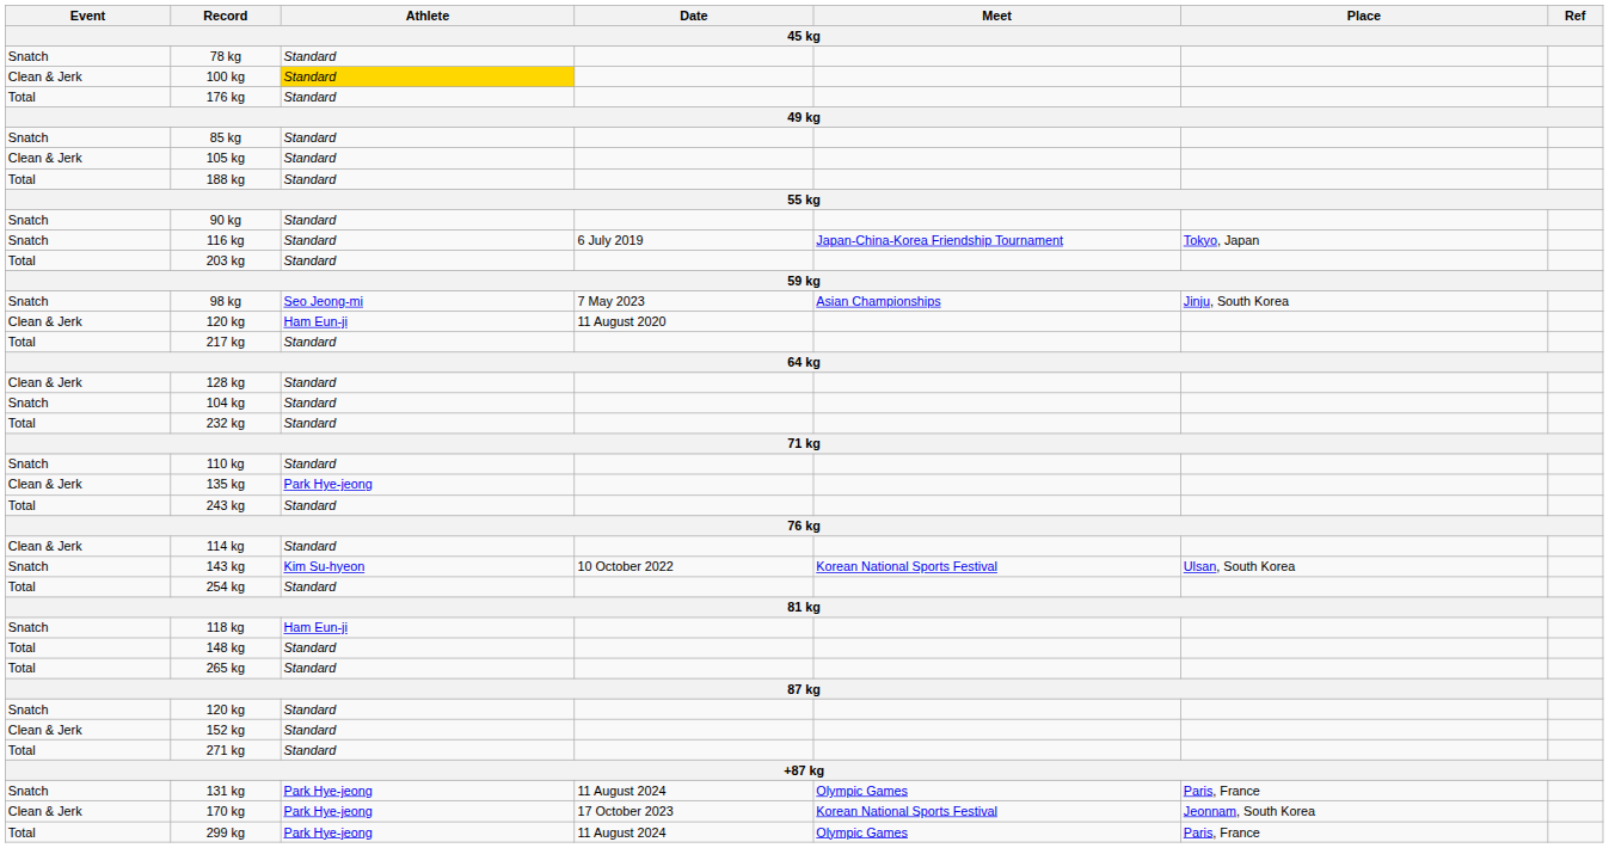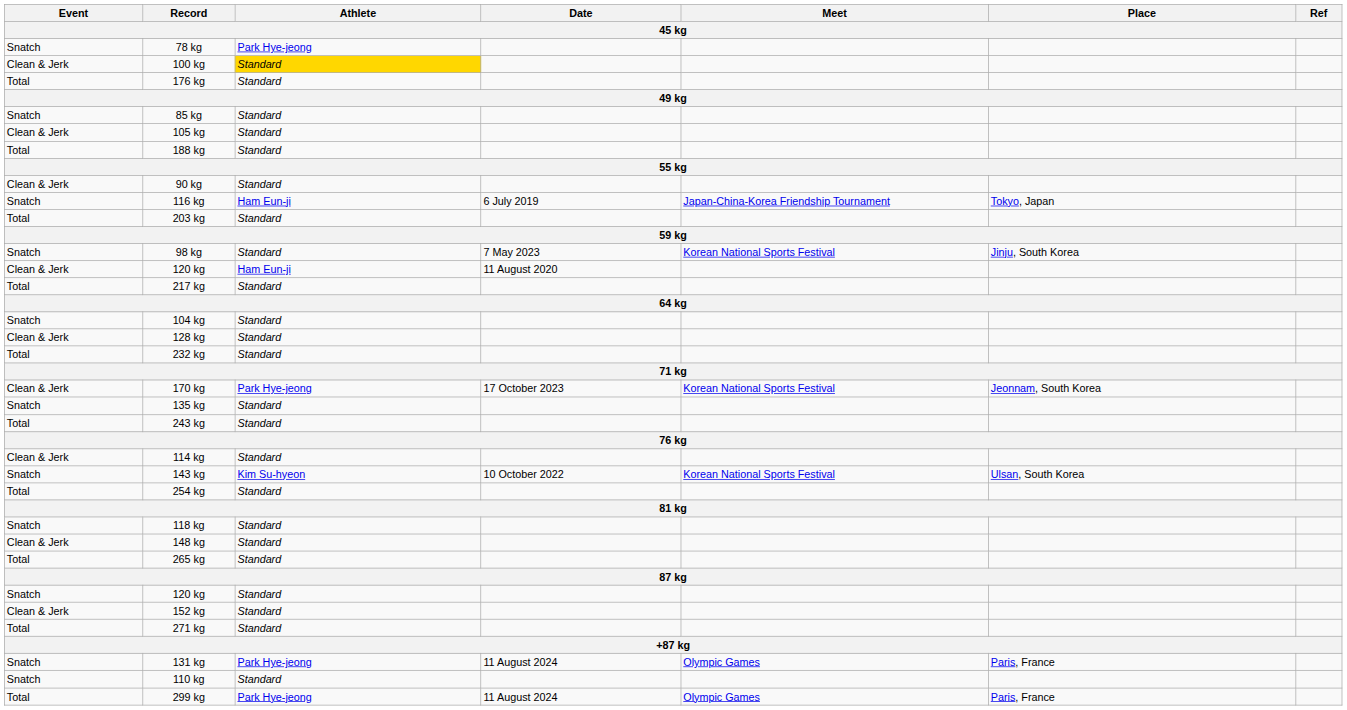78 kg | Athlete: Standard -> Park Hye-jeong
90 kg | Event: Snatch -> Clean & Jerk
116 kg | Athlete: Standard -> Ham Eun-ji
98 kg | Athlete: Seo Jeong-mi -> Standard
98 kg | Meet: Asian Championships -> Korean National Sports Festival
rows swapped: 104 kg <-> 128 kg
rows swapped: 110 kg <-> 170 kg
135 kg | Event: Clean & Jerk -> Snatch
135 kg | Athlete: Park Hye-jeong -> Standard
118 kg | Athlete: Ham Eun-ji -> Standard
148 kg | Event: Total -> Clean & Jerk
